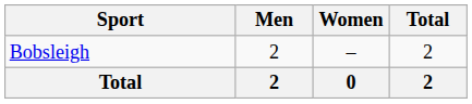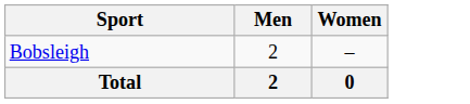- column: Total | 2 | 2
